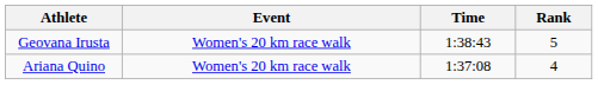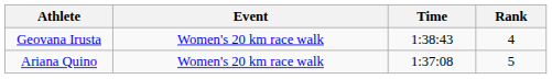Geovana Irusta | Rank: 5 -> 4
Ariana Quino | Rank: 4 -> 5
